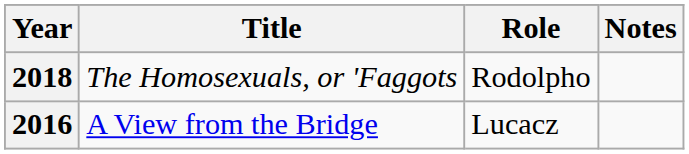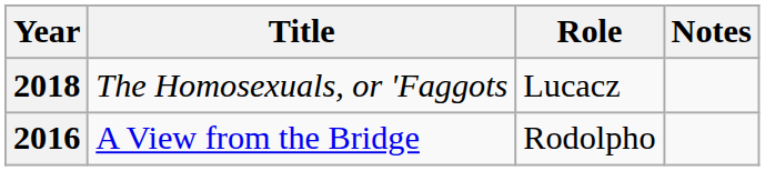The Homosexuals, or 'Faggots | Role: Rodolpho -> Lucacz
A View from the Bridge | Role: Lucacz -> Rodolpho
